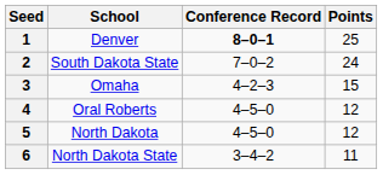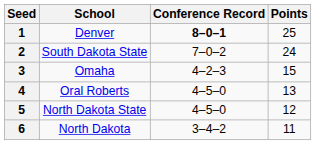4 | Points: 12 -> 13
5 | School: North Dakota -> North Dakota State
6 | School: North Dakota State -> North Dakota
